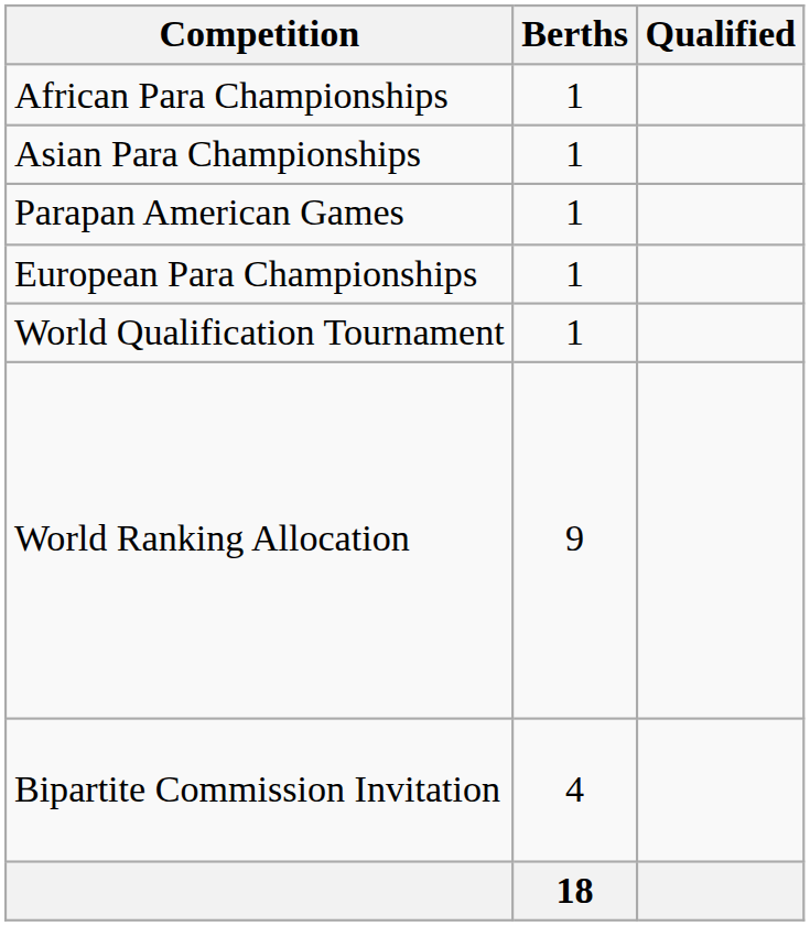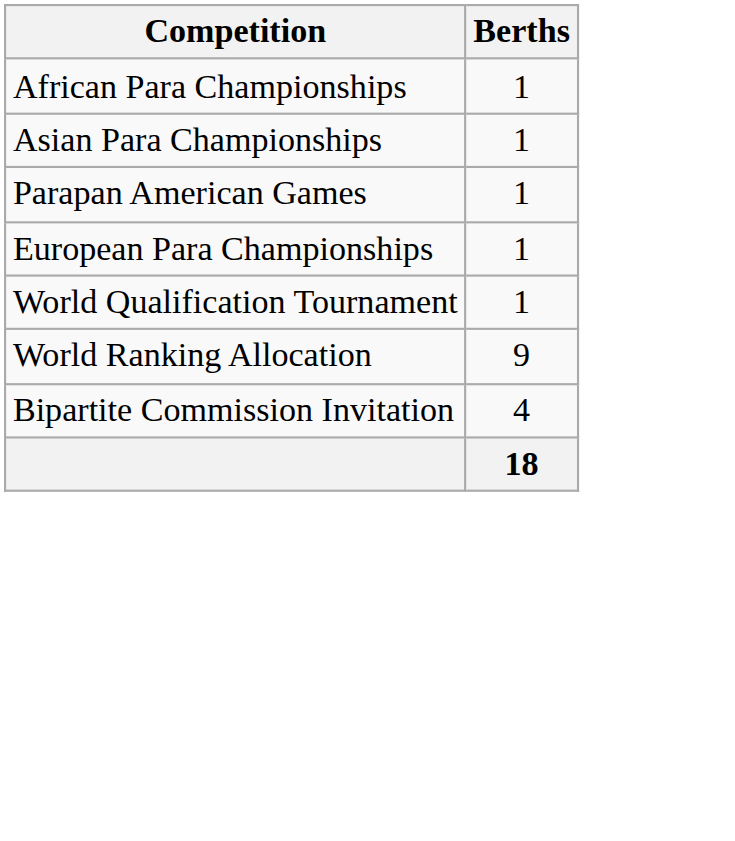- column: Qualified
